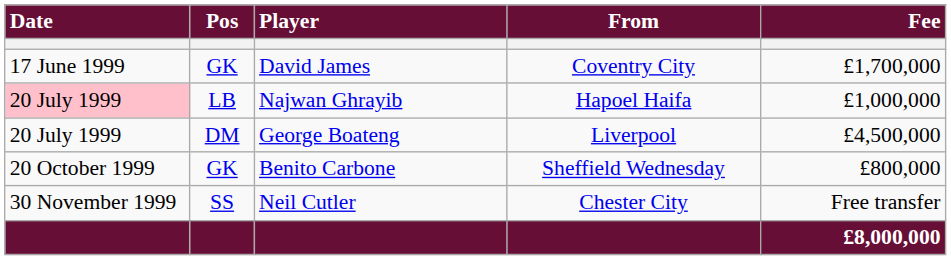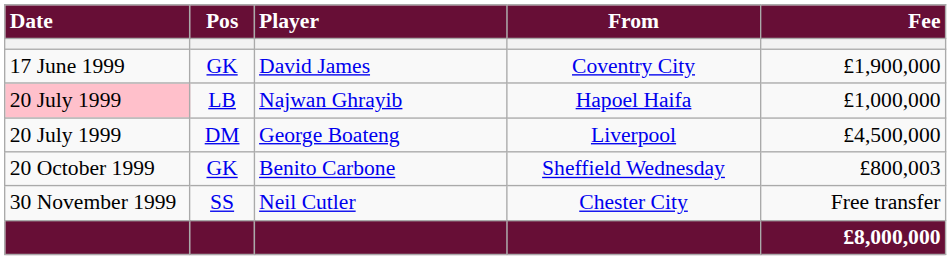David James | Fee: £1,700,000 -> £1,900,000
Benito Carbone | Fee: £800,000 -> £800,003
